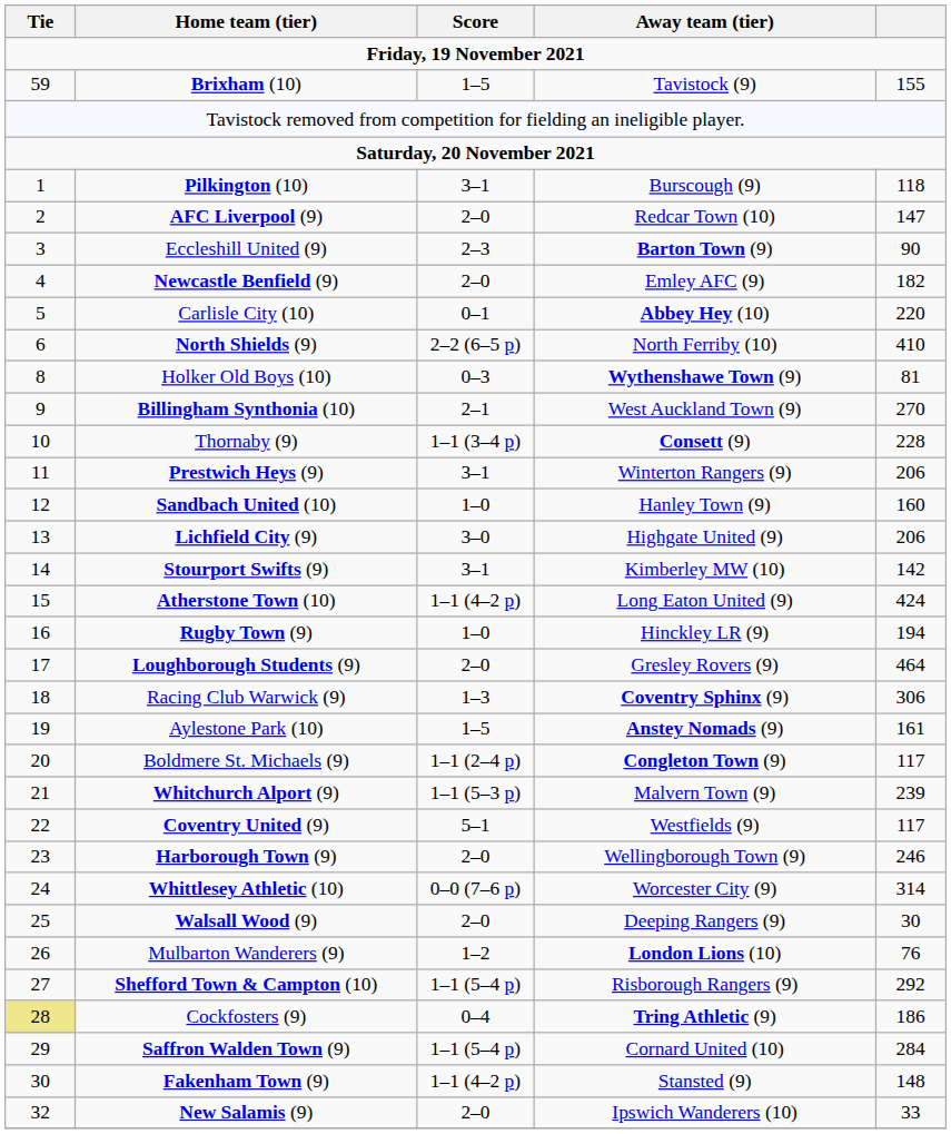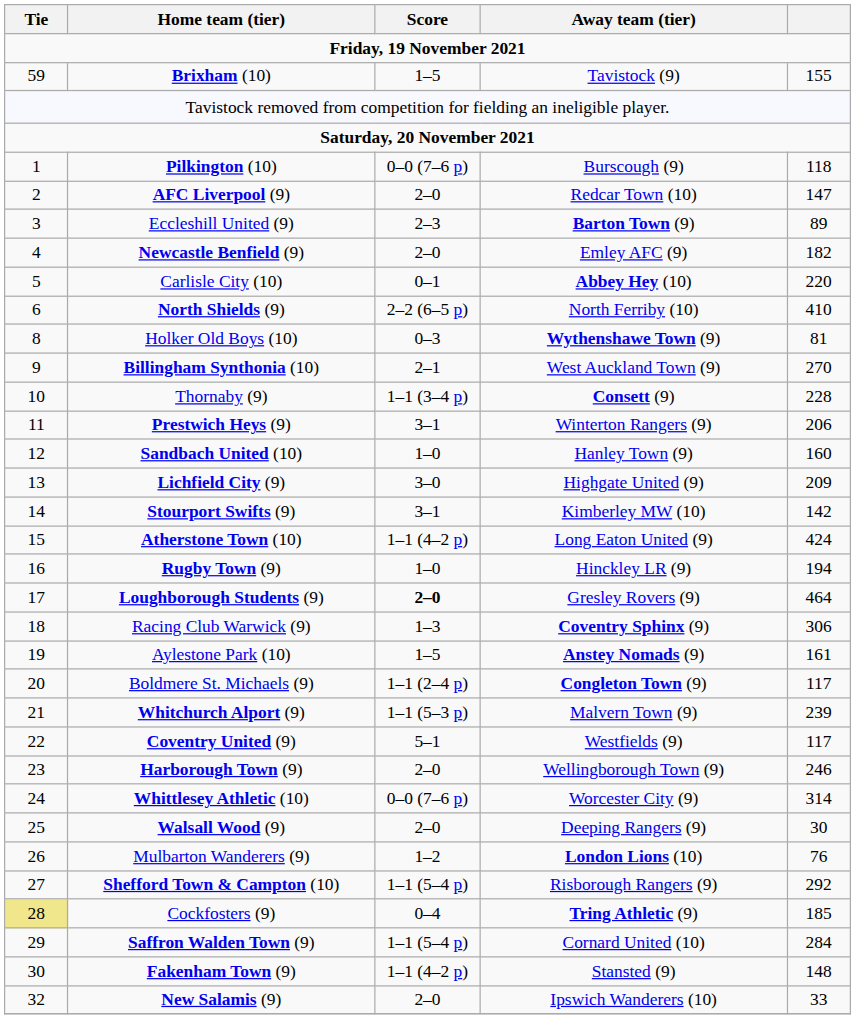Pilkington (10) | Score: 3–1 -> 0–0 (7–6 p)
Eccleshill United (9) | column 5: 90 -> 89
Lichfield City (9) | column 5: 206 -> 209
Loughborough Students (9) | Score: normal -> bold
Cockfosters (9) | column 5: 186 -> 185
